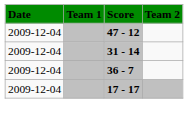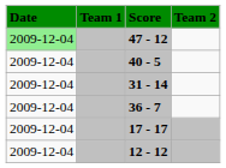47 - 12 | Date: no background -> lightgreen background
+ row: 2009-12-04 | 40 - 5
+ row: 2009-12-04 | 12 - 12
